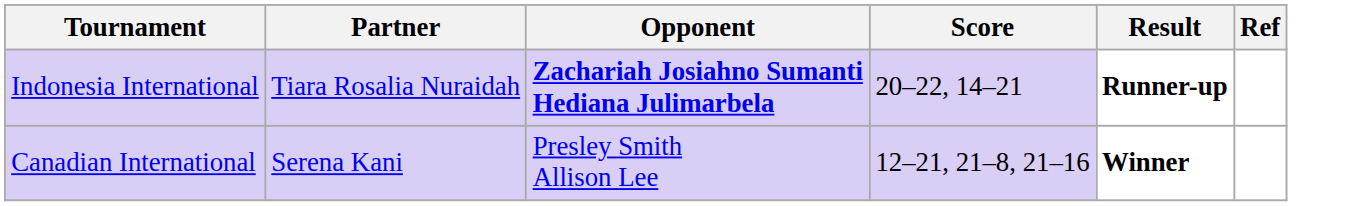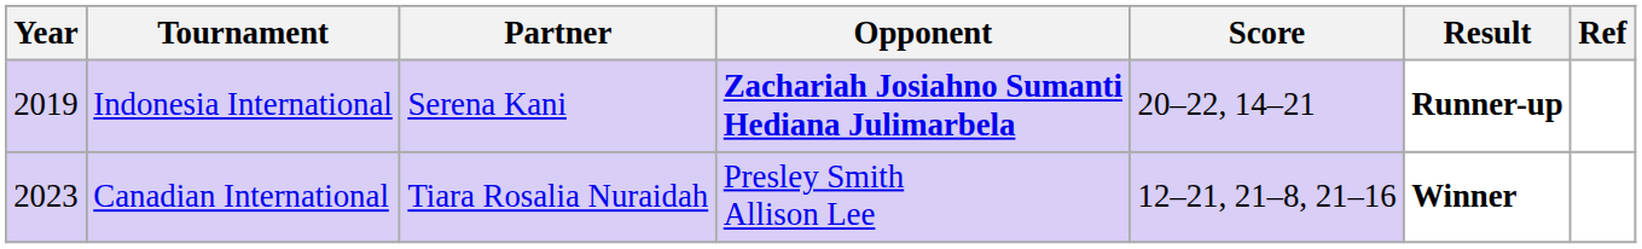+ column: Year | 2019 | 2023
Indonesia International | Partner: Tiara Rosalia Nuraidah -> Serena Kani
Canadian International | Partner: Serena Kani -> Tiara Rosalia Nuraidah
